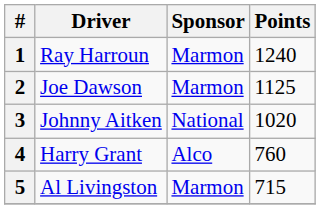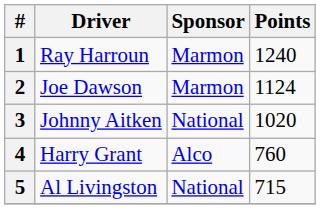2 | Points: 1125 -> 1124
5 | Sponsor: Marmon -> National
